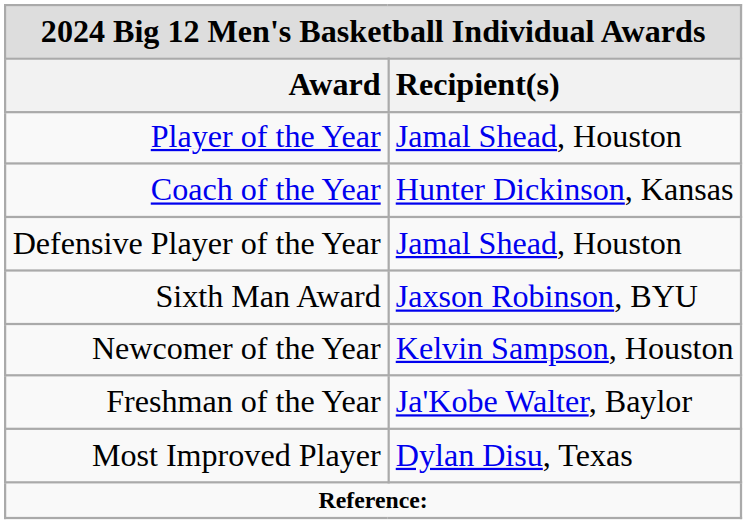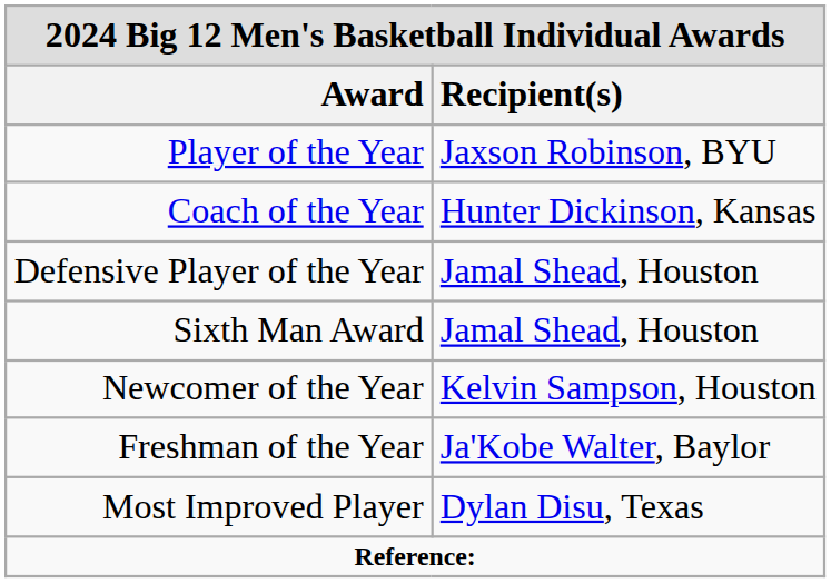Player of the Year | Recipient(s): Jamal Shead, Houston -> Jaxson Robinson, BYU
Sixth Man Award | Recipient(s): Jaxson Robinson, BYU -> Jamal Shead, Houston
